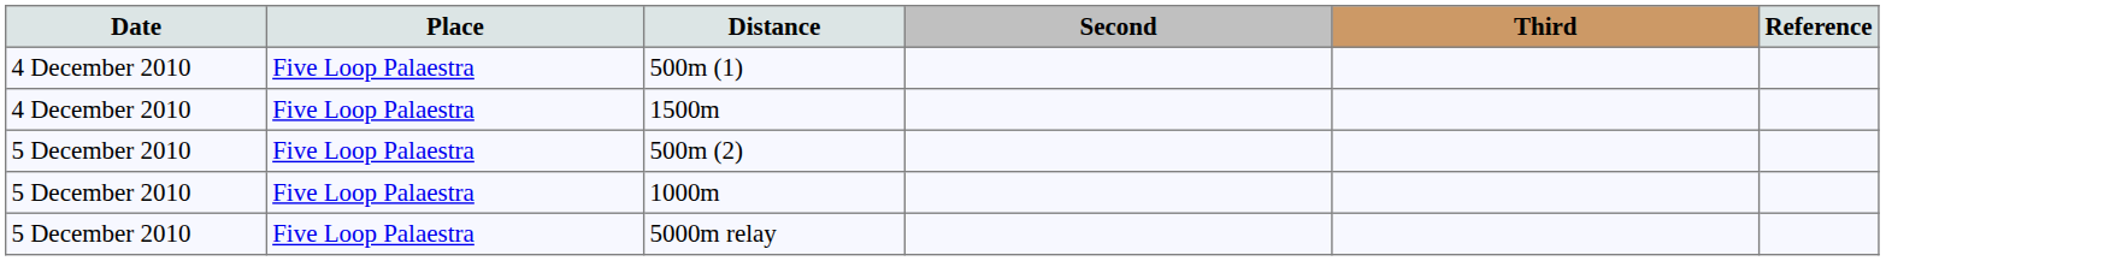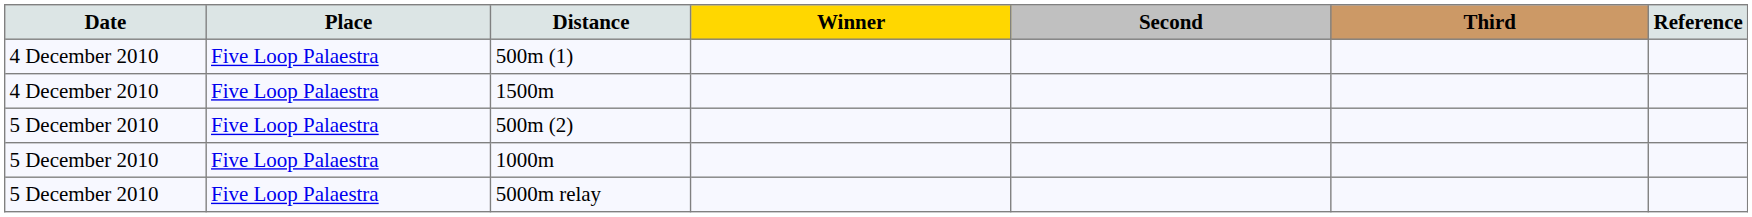+ column: Winner
